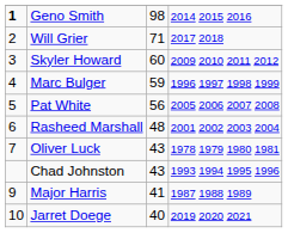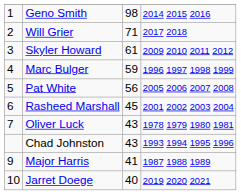Geno Smith | column 1: bold -> normal
Skyler Howard | column 3: 60 -> 61
Rasheed Marshall | column 3: 48 -> 45
